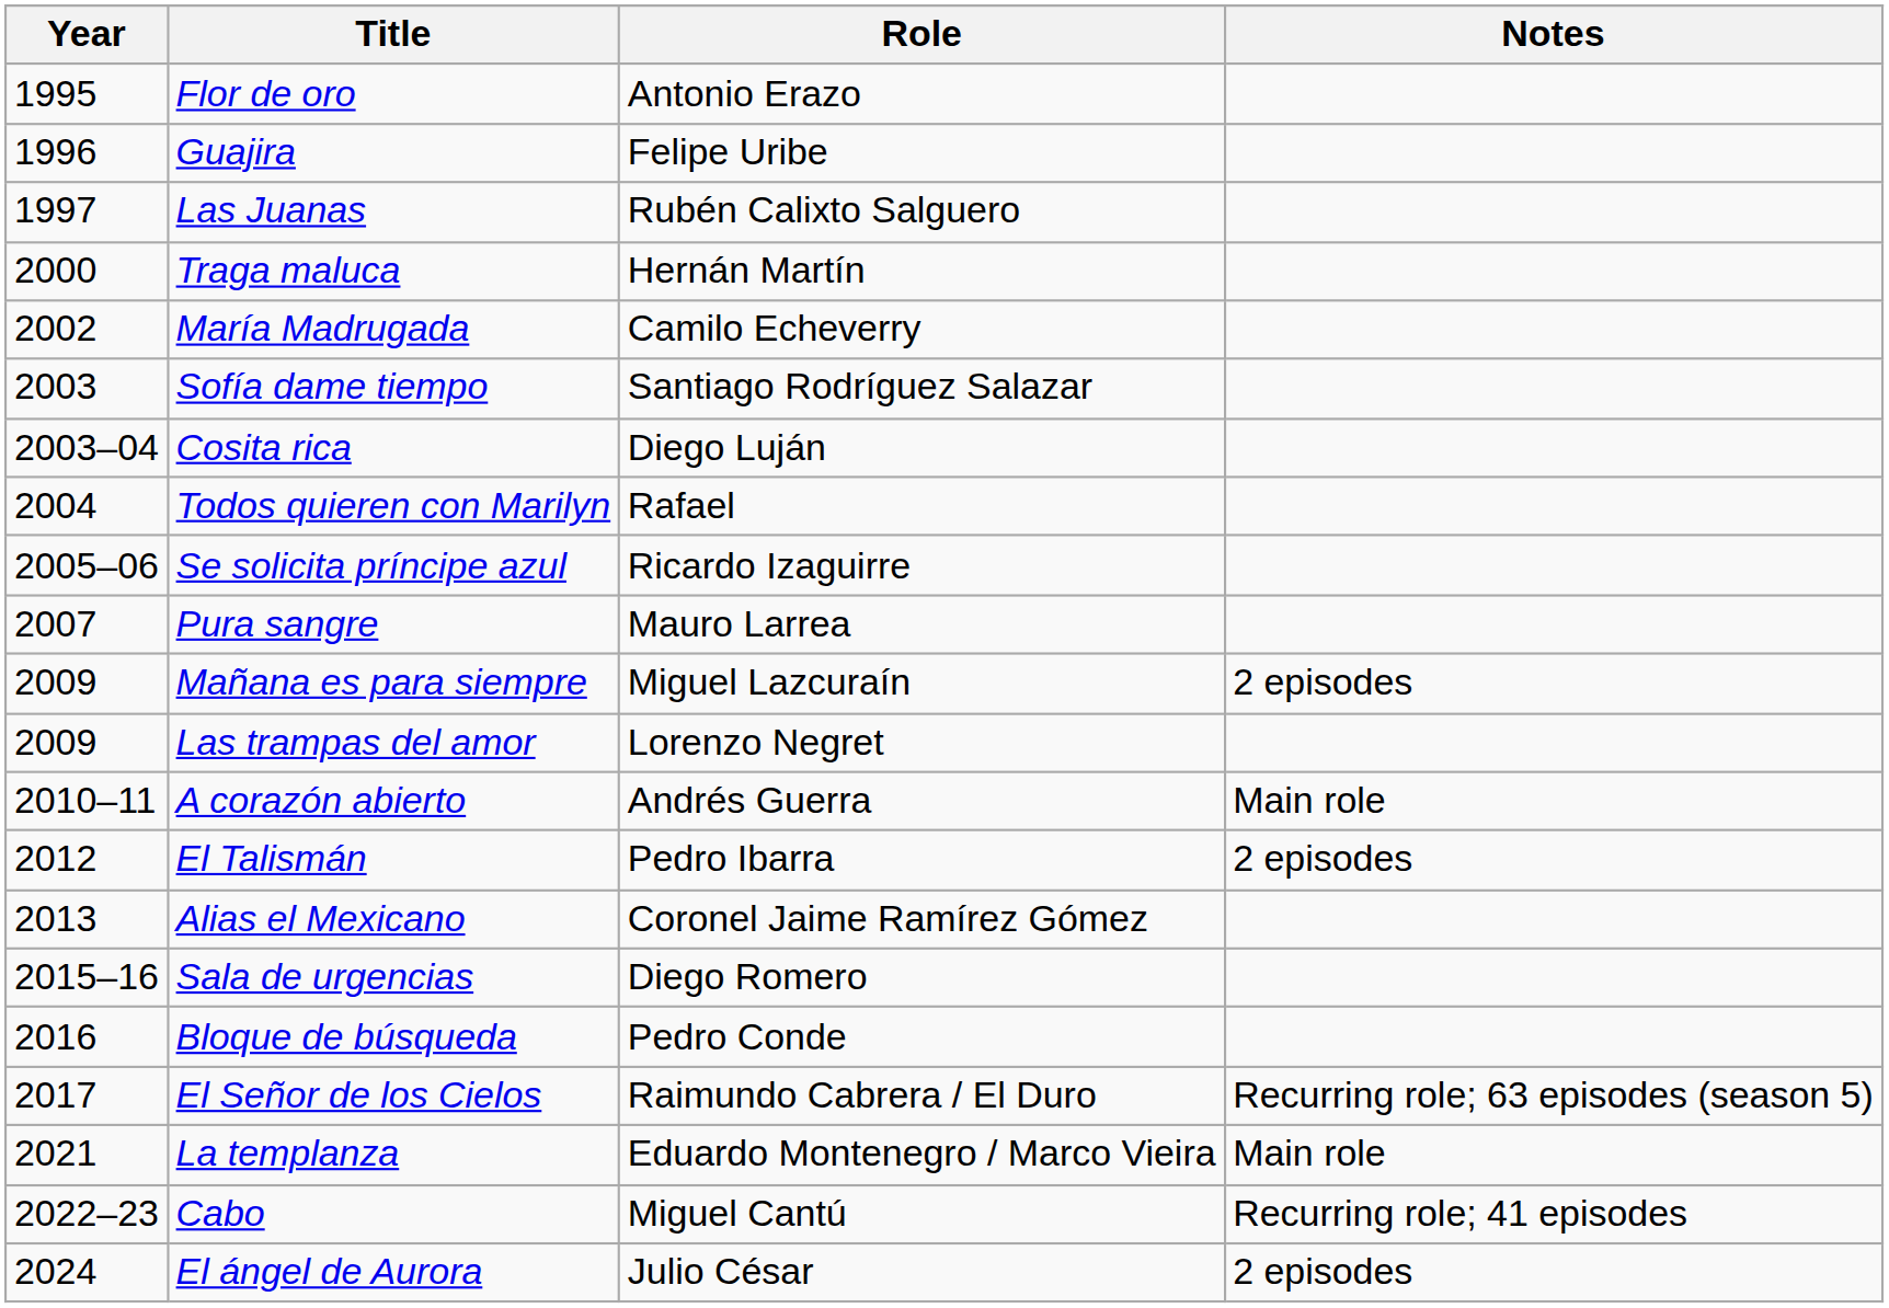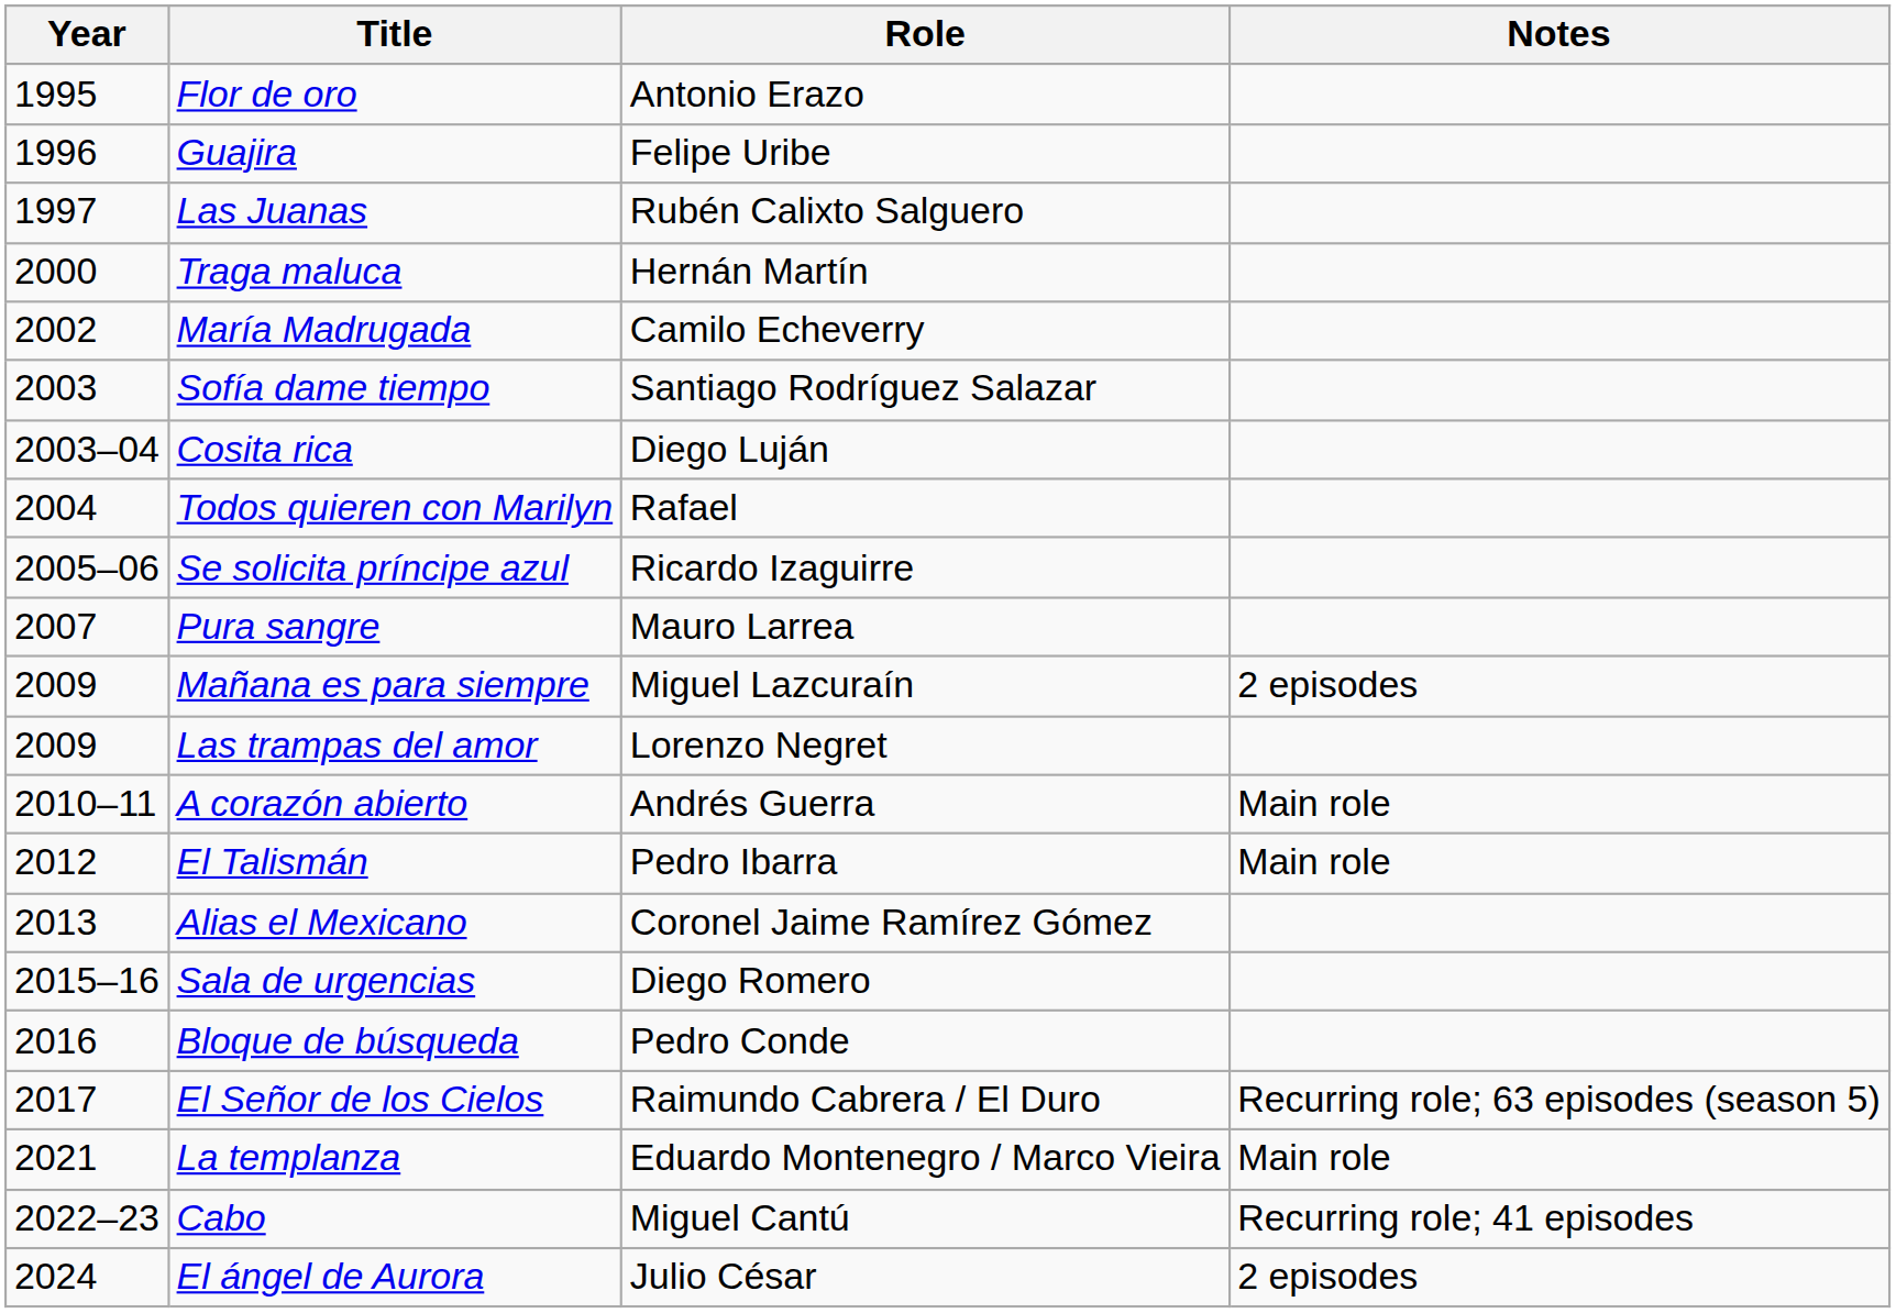El Talismán | Notes: 2 episodes -> Main role
